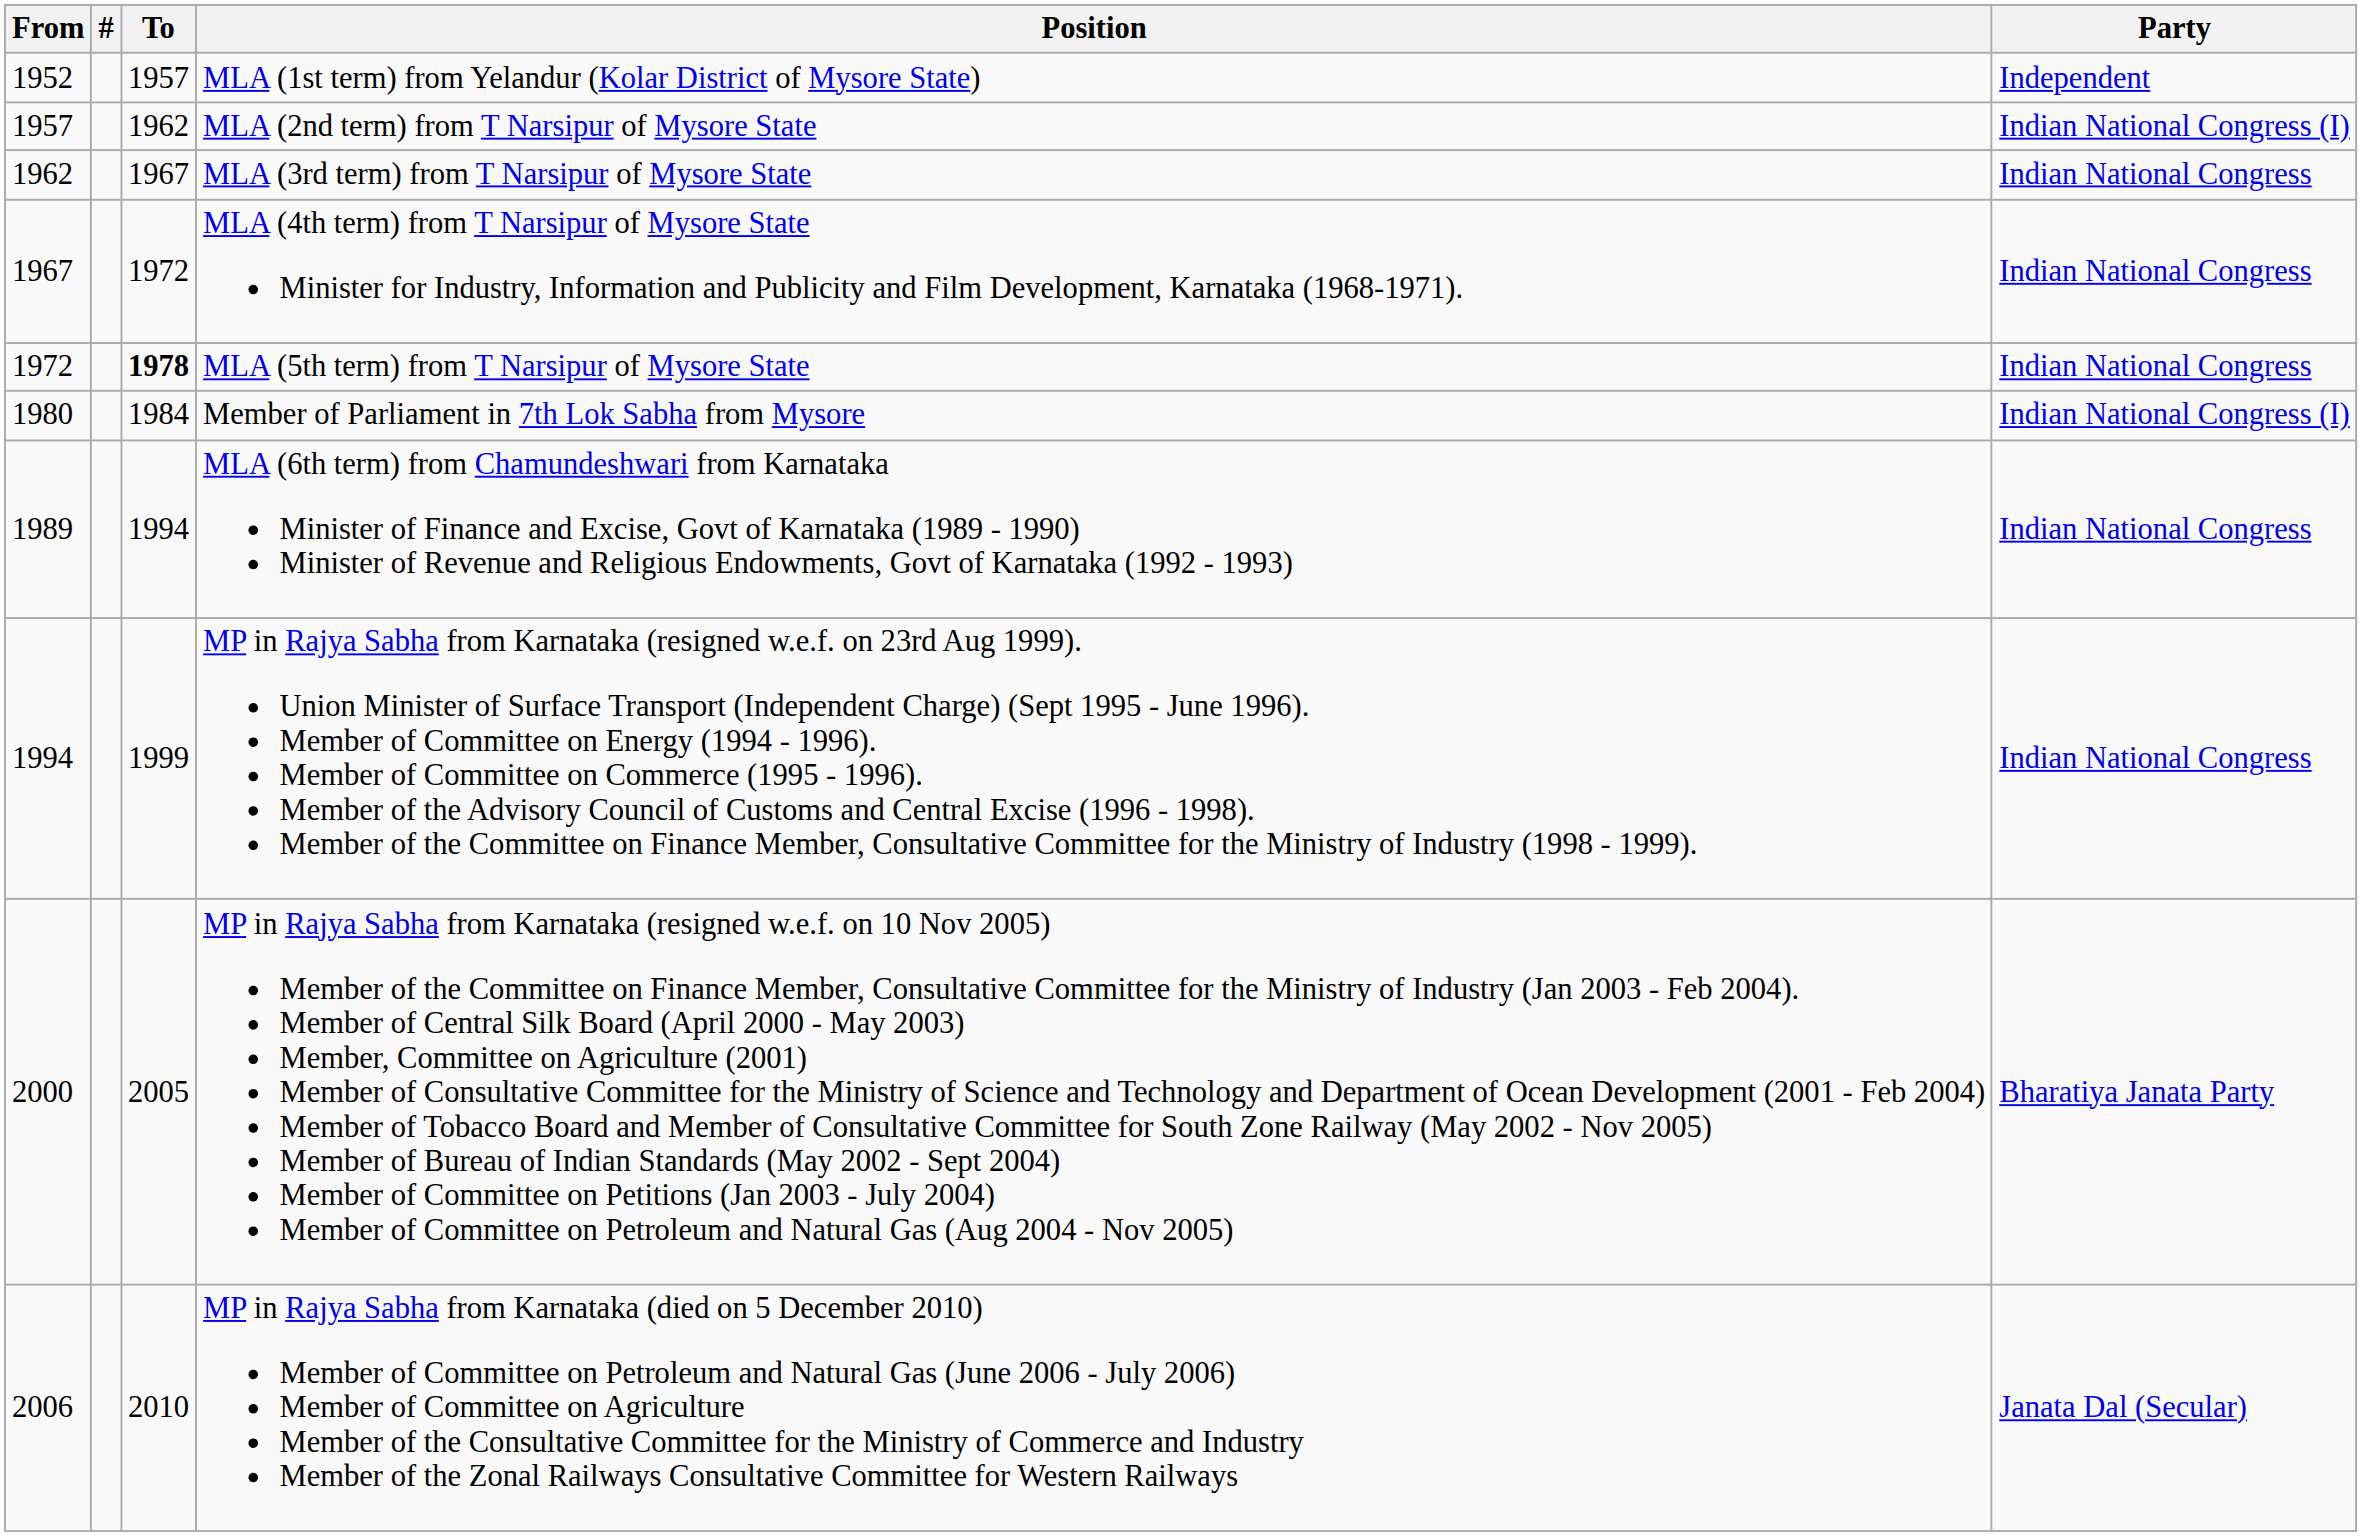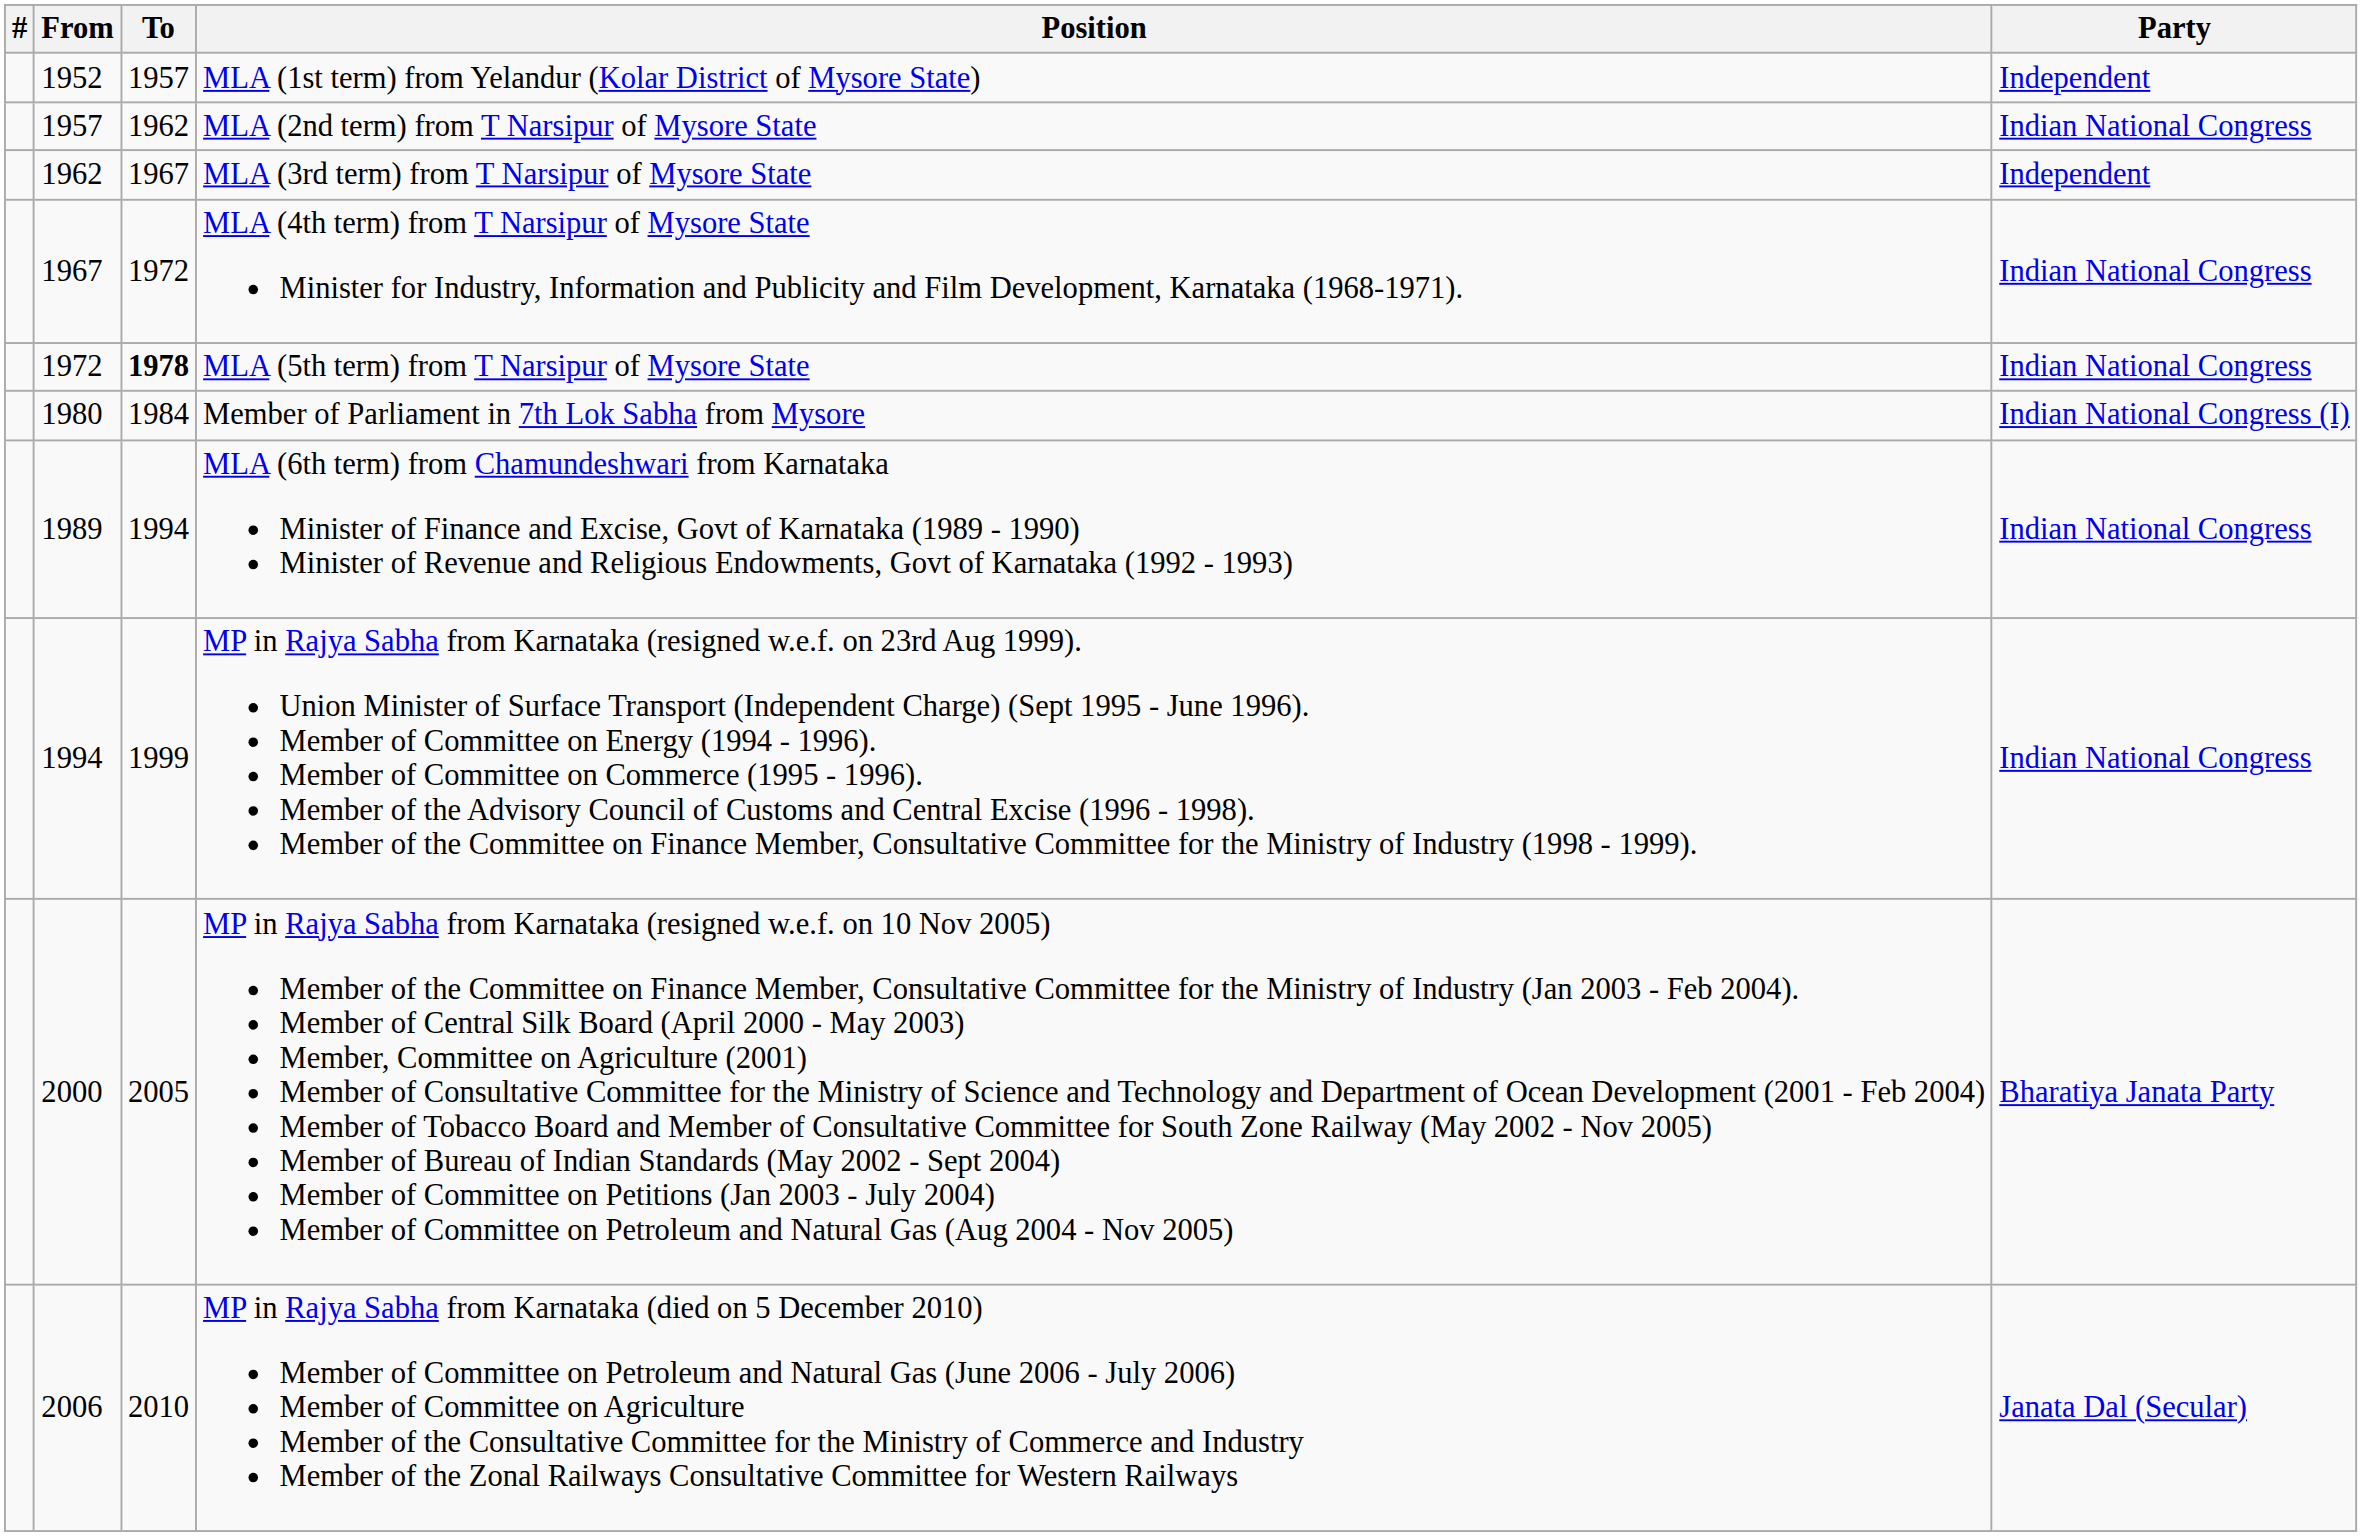columns swapped: # <-> From
MLA (2nd term) from T Narsipur of Mysore State | Party: Indian National Congress (I) -> Indian National Congress
MLA (3rd term) from T Narsipur of Mysore State | Party: Indian National Congress -> Independent
